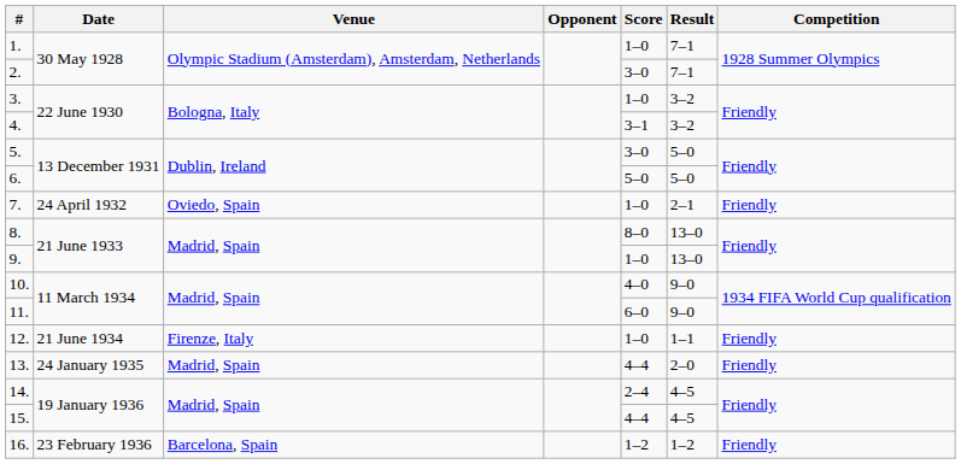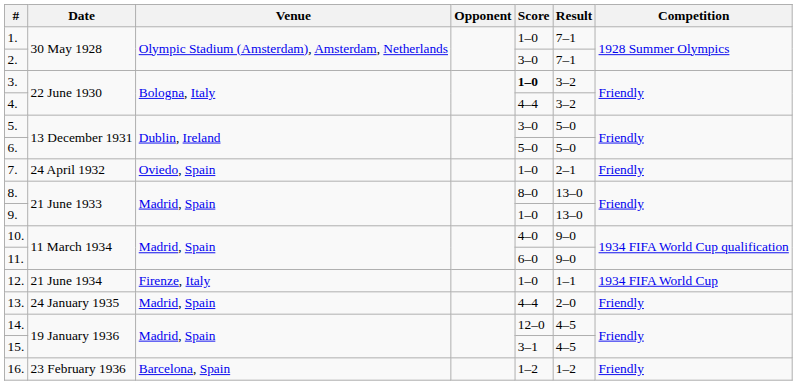3. | Score: normal -> bold
4. | Score: 3–1 -> 4–4
12. | Competition: Friendly -> 1934 FIFA World Cup
14. | Score: 2–4 -> 12–0
15. | Score: 4–4 -> 3–1
